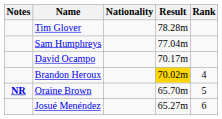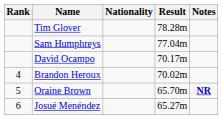columns swapped: Rank <-> Notes
Brandon Heroux | Result: gold background -> no background
